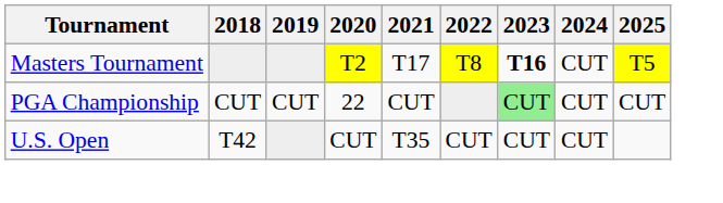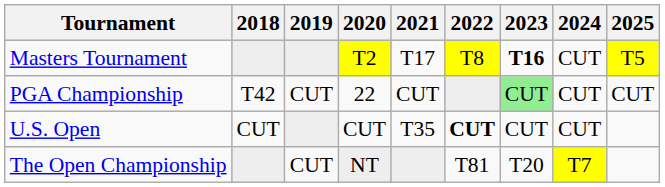PGA Championship | 2018: CUT -> T42
U.S. Open | 2018: T42 -> CUT
U.S. Open | 2022: normal -> bold
+ row: The Open Championship | CUT | NT | T81 | T20 | T7
